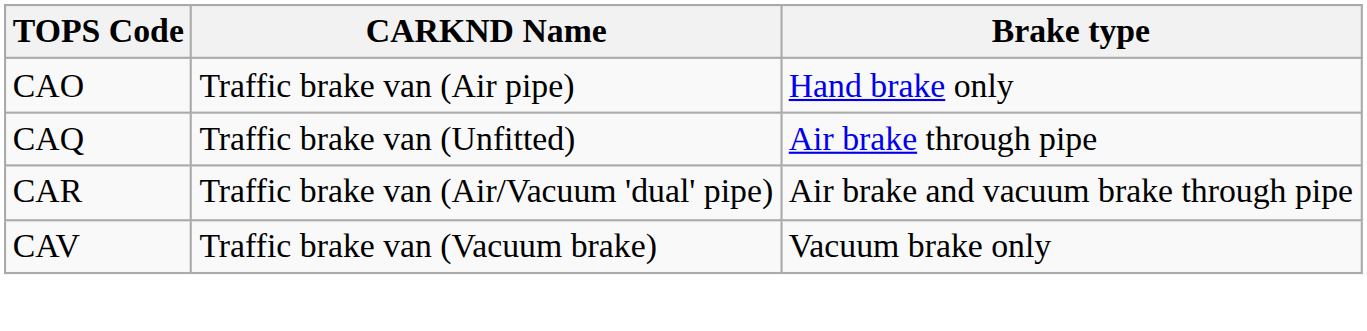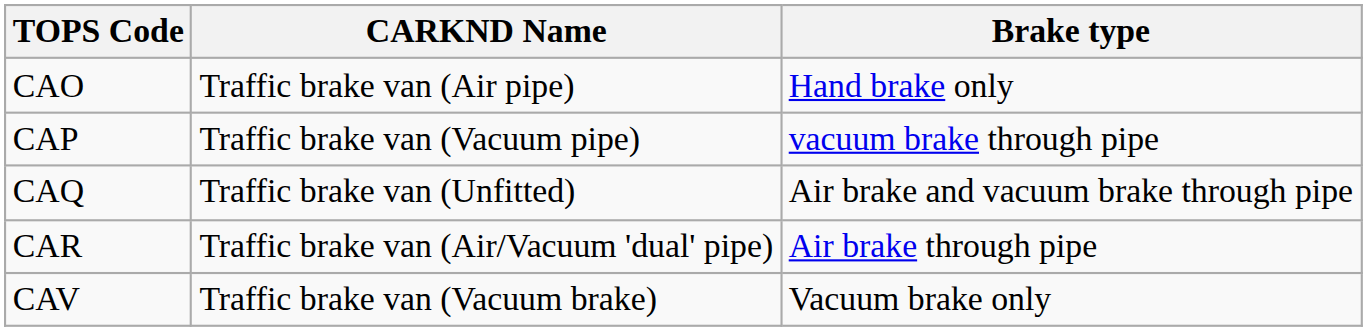+ row: CAP | Traffic brake van (Vacuum pipe) | vacuum brake through pipe
CAQ | Brake type: Air brake through pipe -> Air brake and vacuum brake through pipe
CAR | Brake type: Air brake and vacuum brake through pipe -> Air brake through pipe
